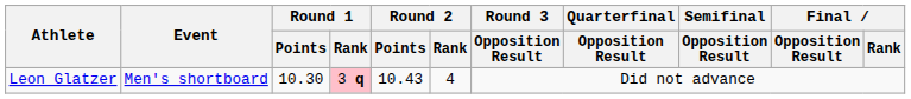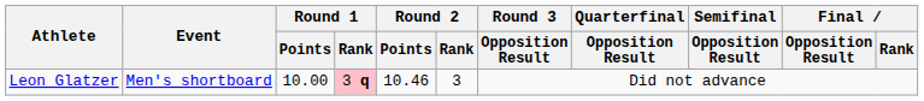Leon Glatzer | Round 1 / Points: 10.30 -> 10.00
Leon Glatzer | Round 2 / Points: 10.43 -> 10.46
Leon Glatzer | Round 2 / Rank: 4 -> 3
